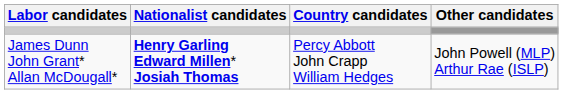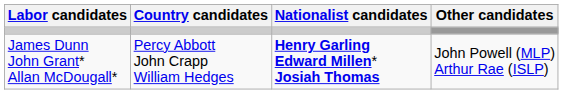columns swapped: Nationalist candidates <-> Country candidates
